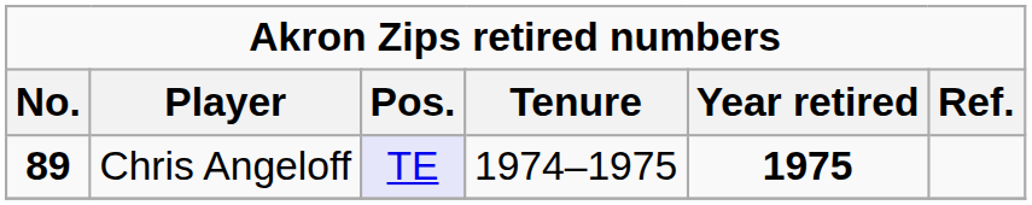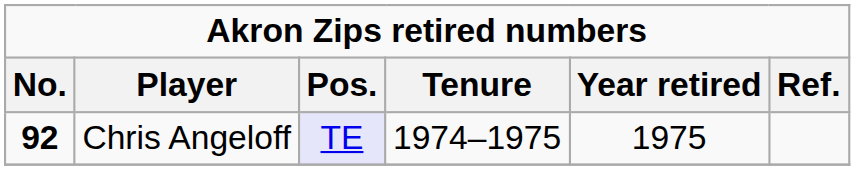Chris Angeloff | No.: 89 -> 92
Chris Angeloff | Year retired: bold -> normal
